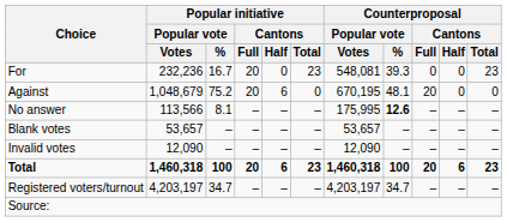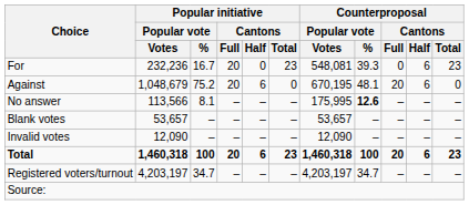For | Counterproposal / Cantons / Half: 0 -> 6
Against | Counterproposal / Cantons / Half: 0 -> 6
